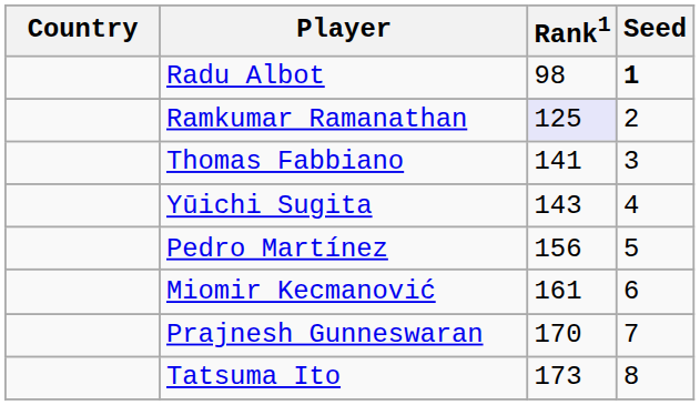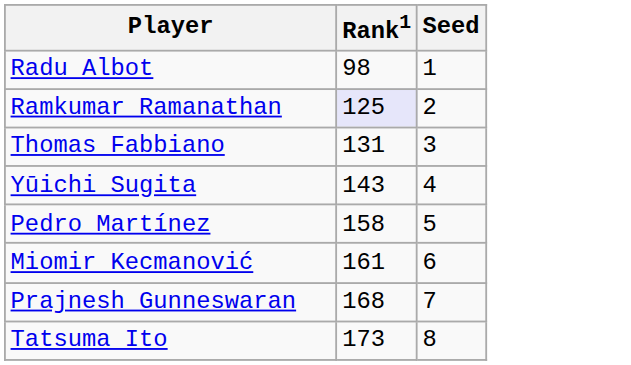- column: Country
Radu Albot | Seed: bold -> normal
Thomas Fabbiano | Rank1: 141 -> 131
Pedro Martínez | Rank1: 156 -> 158
Prajnesh Gunneswaran | Rank1: 170 -> 168
